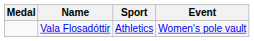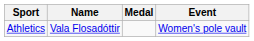columns swapped: Medal <-> Sport
